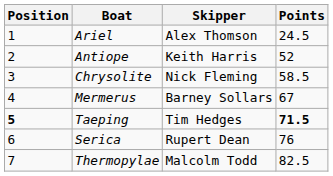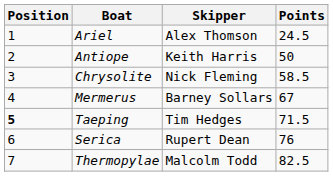Antiope | Points: 52 -> 50
Taeping | Points: bold -> normal
